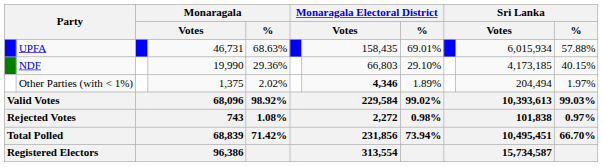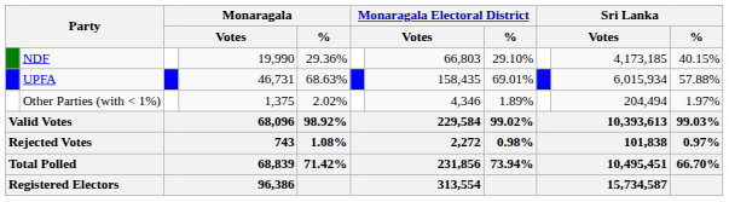rows swapped: UPFA <-> NDF
Other Parties (with < 1%) | column 7: bold -> normal
